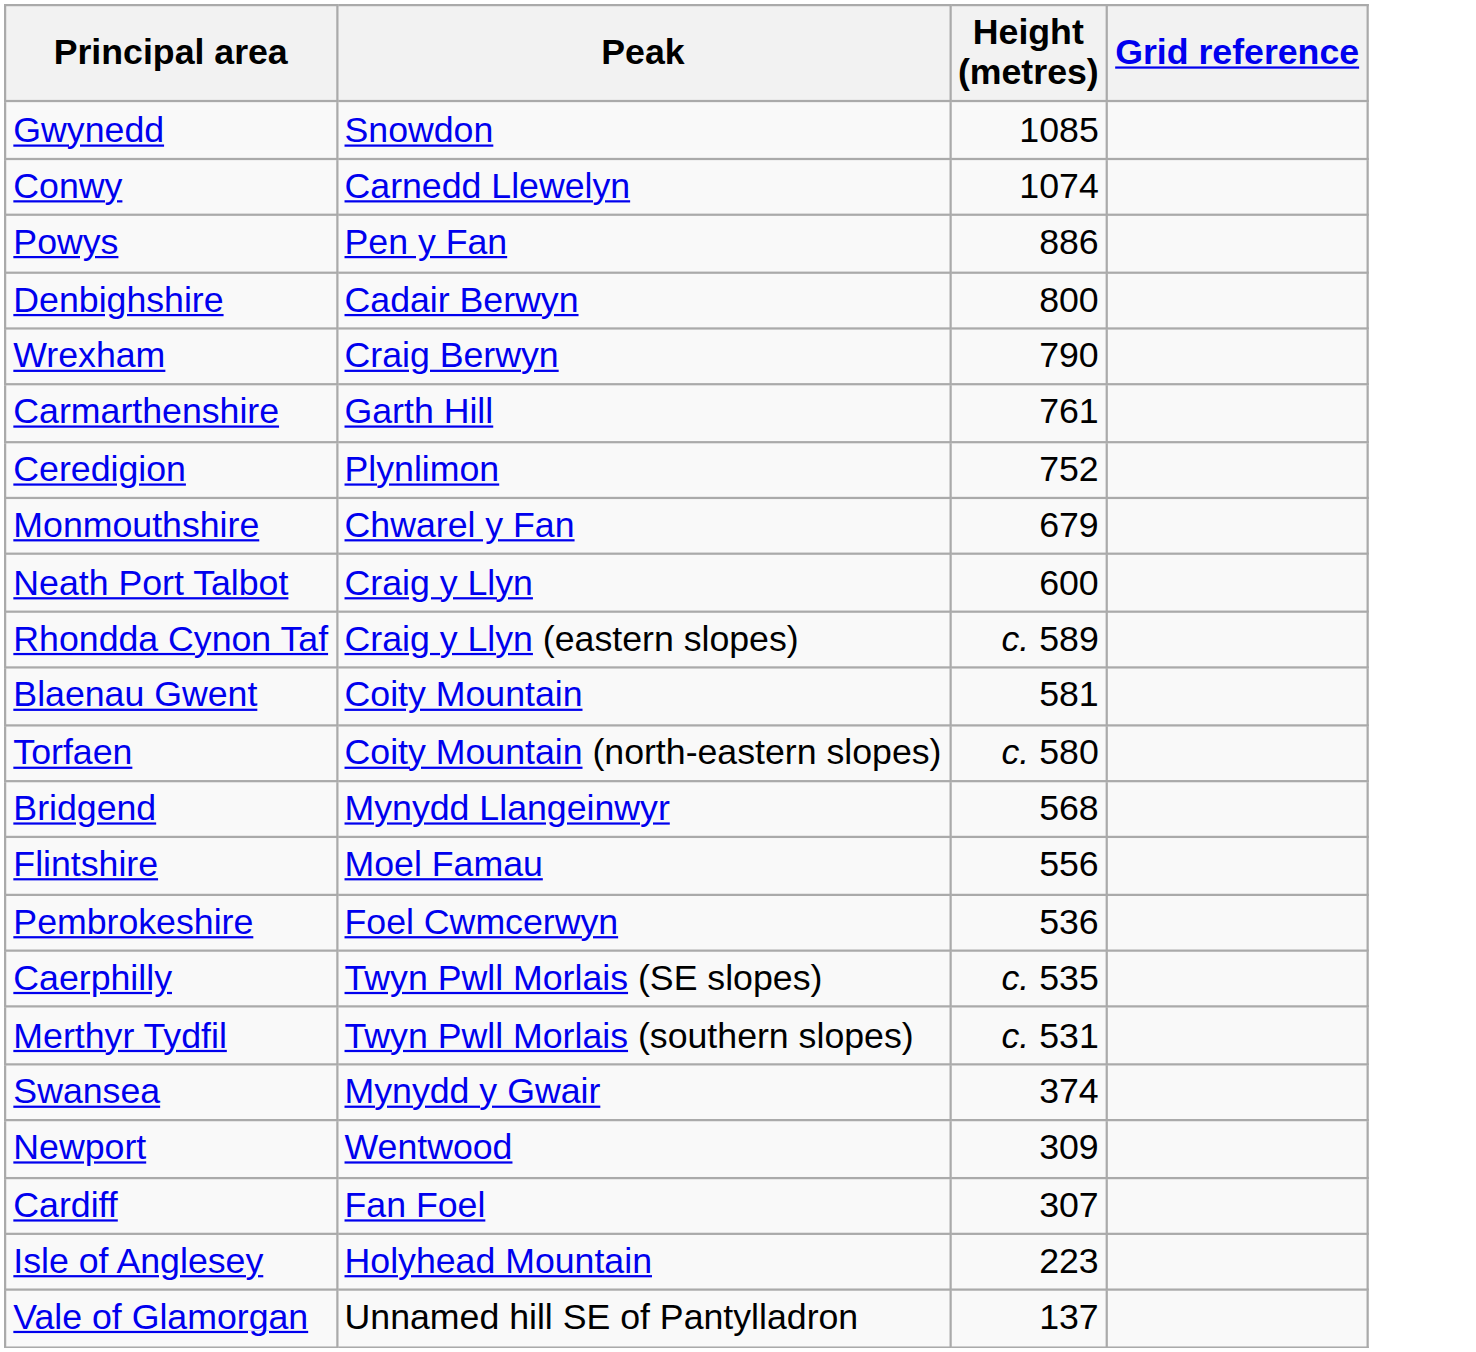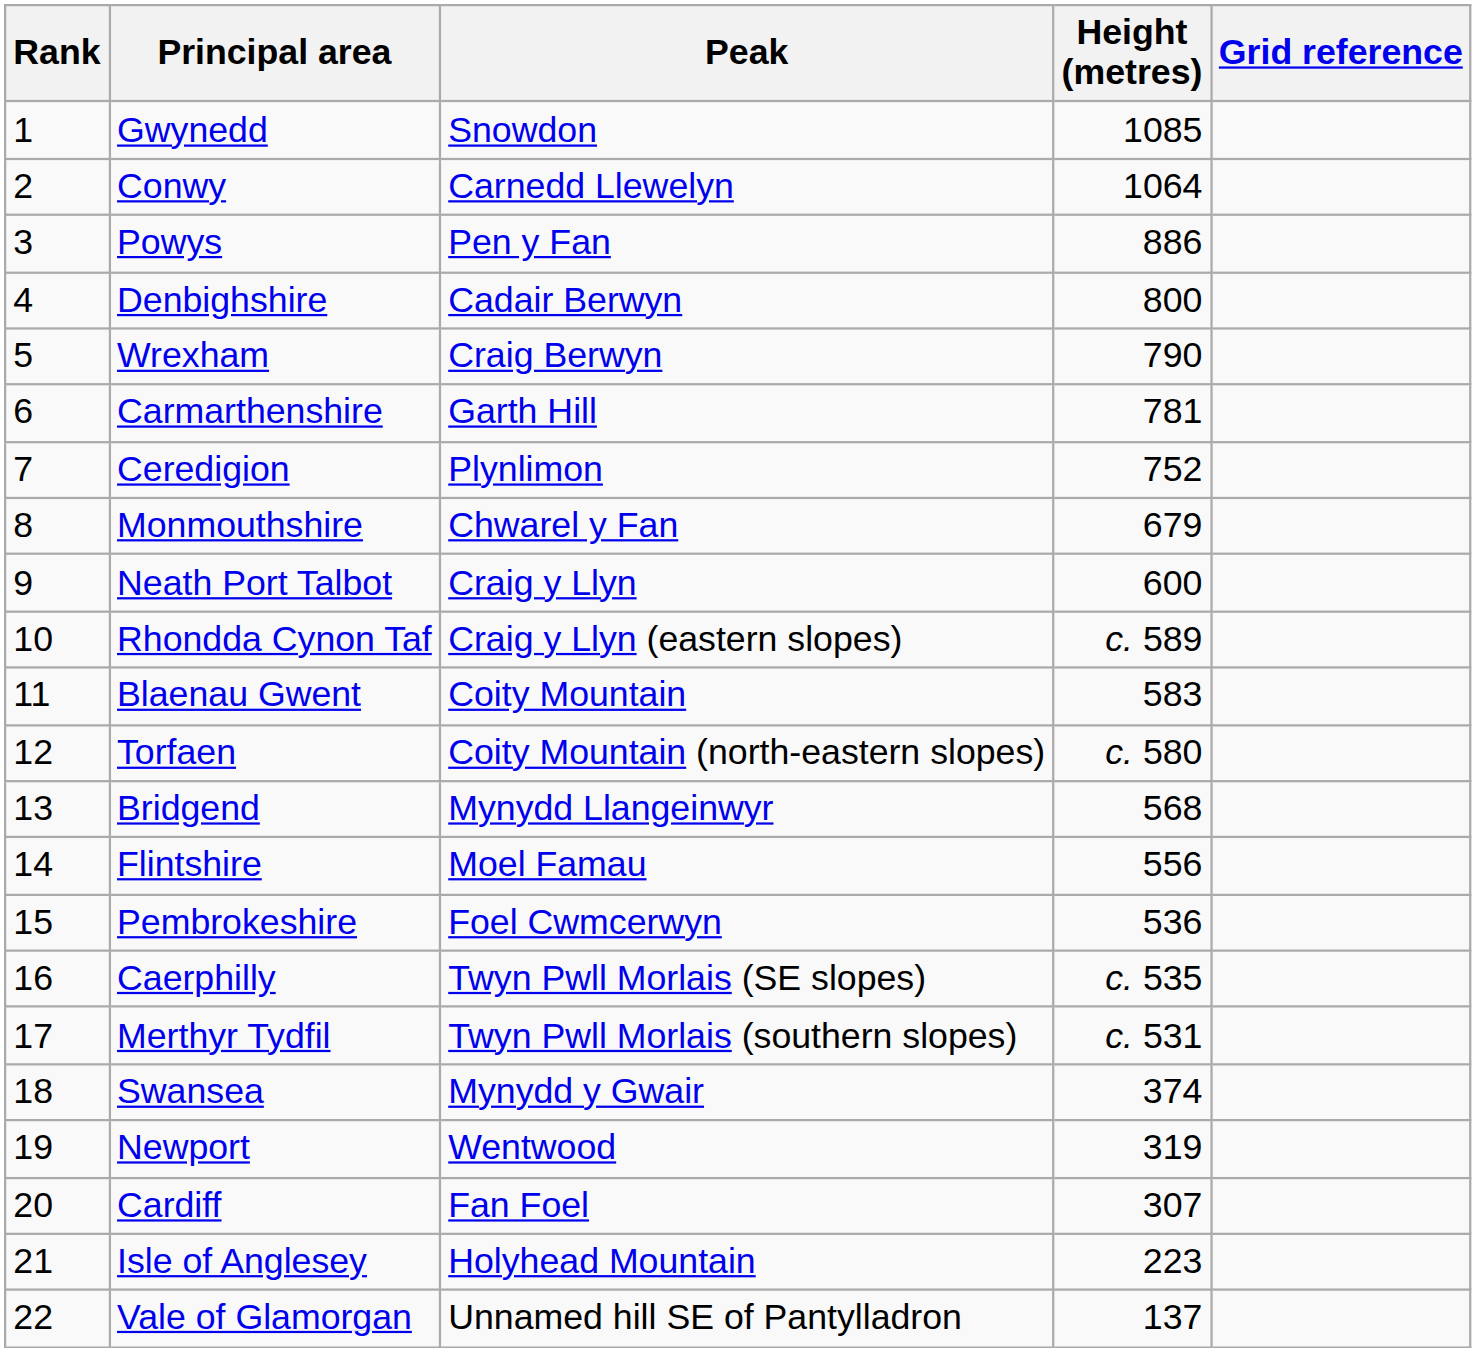+ column: Rank | 1 | 2 | 3 | 4 | 5 | 6 | 7 | 8 | 9 | 10 | 11 | 12 | 13 | 14 | 15 | 16 | 17 | 18 | 19 | 20 | 21 | 22
Conwy | Height (metres): 1074 -> 1064
Carmarthenshire | Height (metres): 761 -> 781
Blaenau Gwent | Height (metres): 581 -> 583
Newport | Height (metres): 309 -> 319
